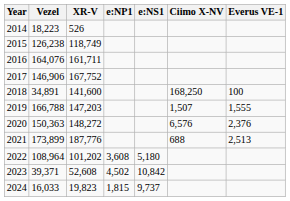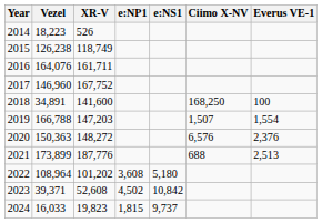2017 | Vezel: 146,906 -> 146,960
2019 | Everus VE-1: 1,555 -> 1,554
